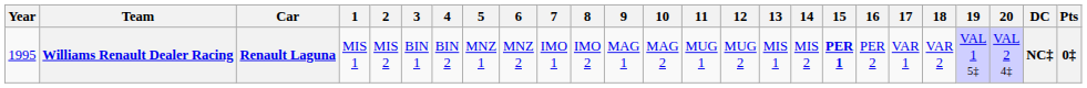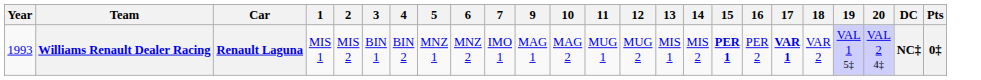- column: 8 | IMO 2
Williams Renault Dealer Racing | Year: 1995 -> 1993
Williams Renault Dealer Racing | 17: normal -> bold
